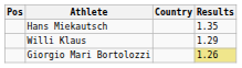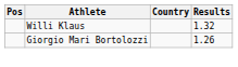- row: Hans Miekautsch | 1.35
Willi Klaus | Results: 1.29 -> 1.32
Giorgio Mari Bortolozzi | Results: khaki background -> no background
